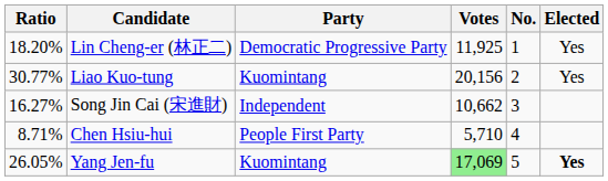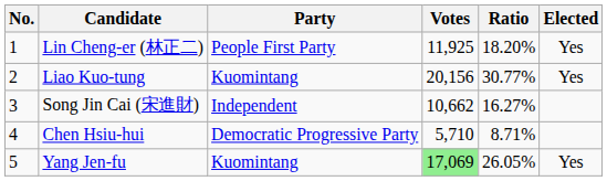columns swapped: No. <-> Ratio
Lin Cheng-er (林正二) | Party: Democratic Progressive Party -> People First Party
Chen Hsiu-hui | Party: People First Party -> Democratic Progressive Party
Yang Jen-fu | Elected: bold -> normal
